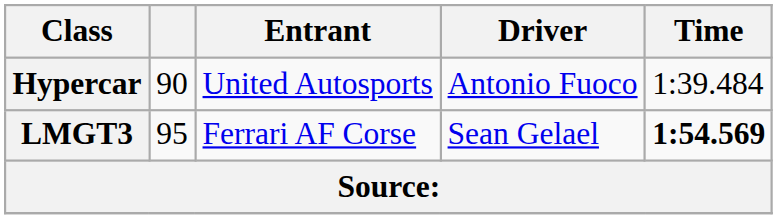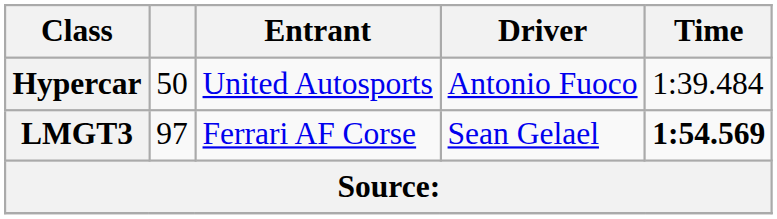Hypercar | column 2: 90 -> 50
LMGT3 | column 2: 95 -> 97
